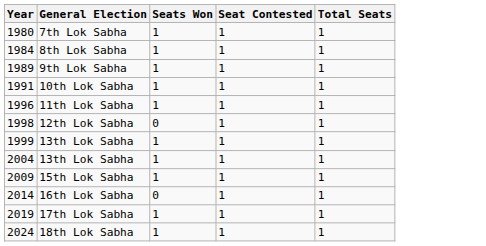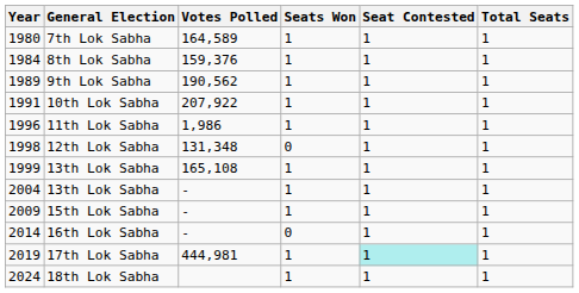+ column: Votes Polled | 164,589 | 159,376 | 190,562 | 207,922 | 1,986 | 131,348 | 165,108 | - | - | - | 444,981
17th Lok Sabha | Seat Contested: no background -> paleturquoise background
